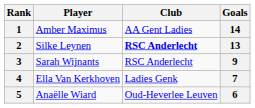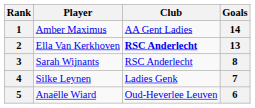2 | Player: Silke Leynen -> Ella Van Kerkhoven
3 | Goals: 9 -> 8
4 | Player: Ella Van Kerkhoven -> Silke Leynen
